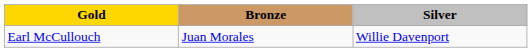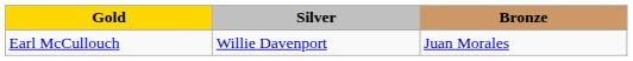columns swapped: Silver <-> Bronze
